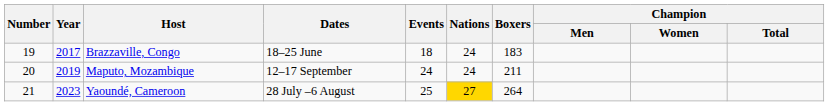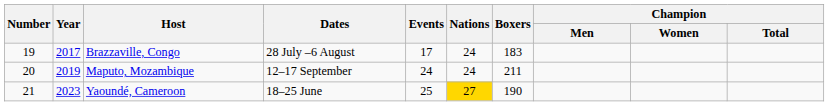Brazzaville, Congo | Dates: 18–25 June -> 28 July –6 August
Brazzaville, Congo | Events: 18 -> 17
Yaoundé, Cameroon | Dates: 28 July –6 August -> 18–25 June
Yaoundé, Cameroon | Boxers: 264 -> 190
